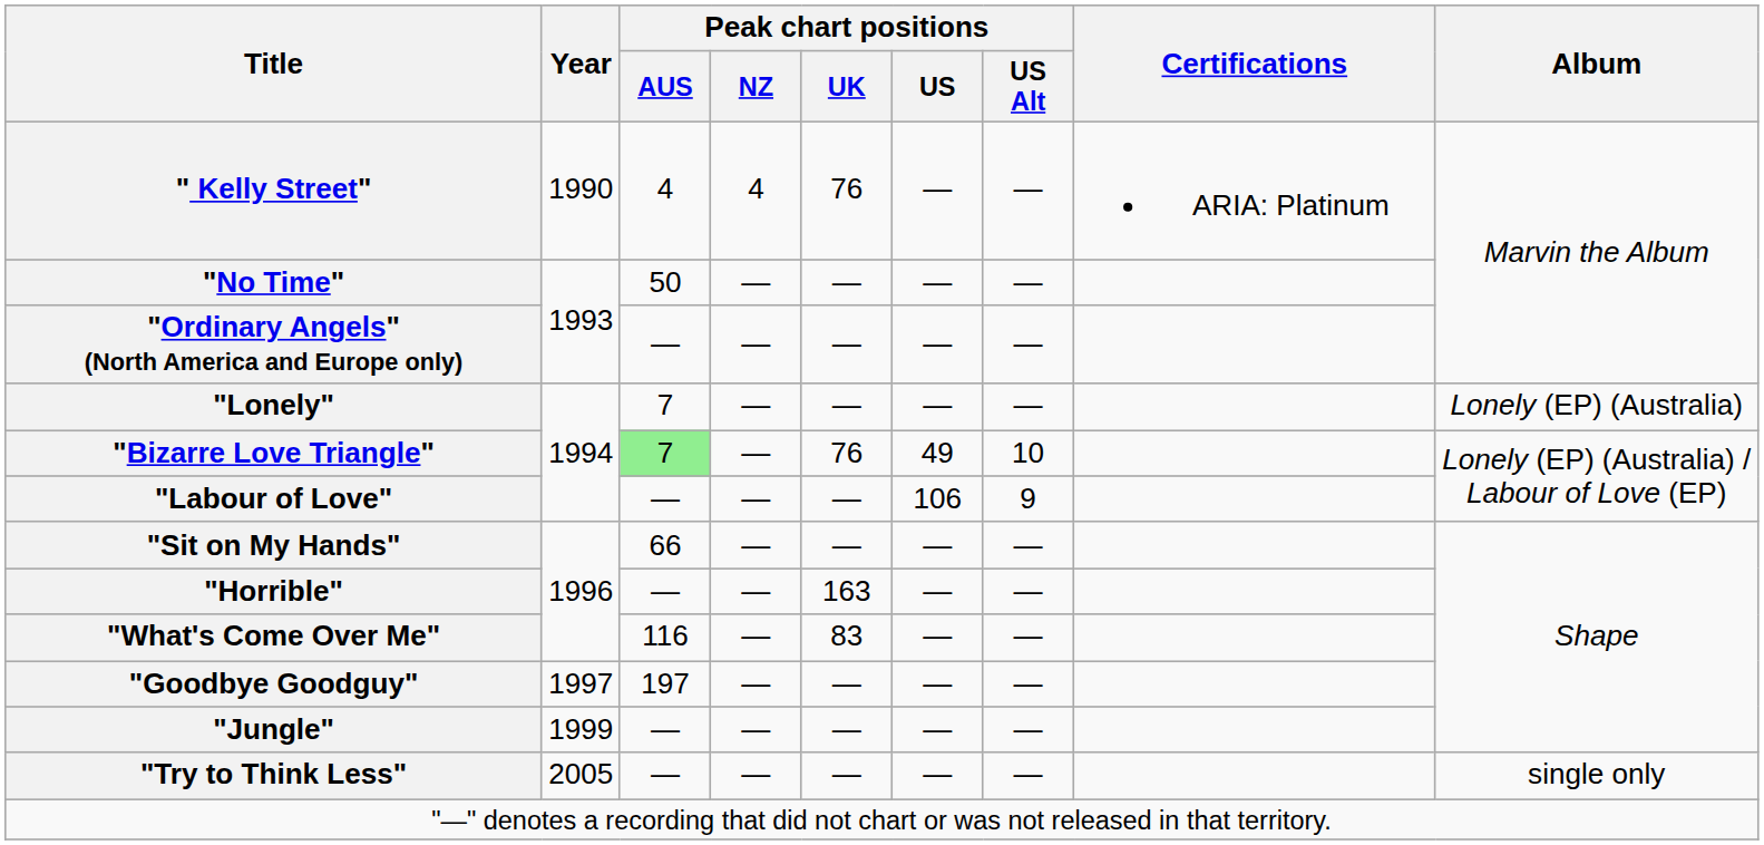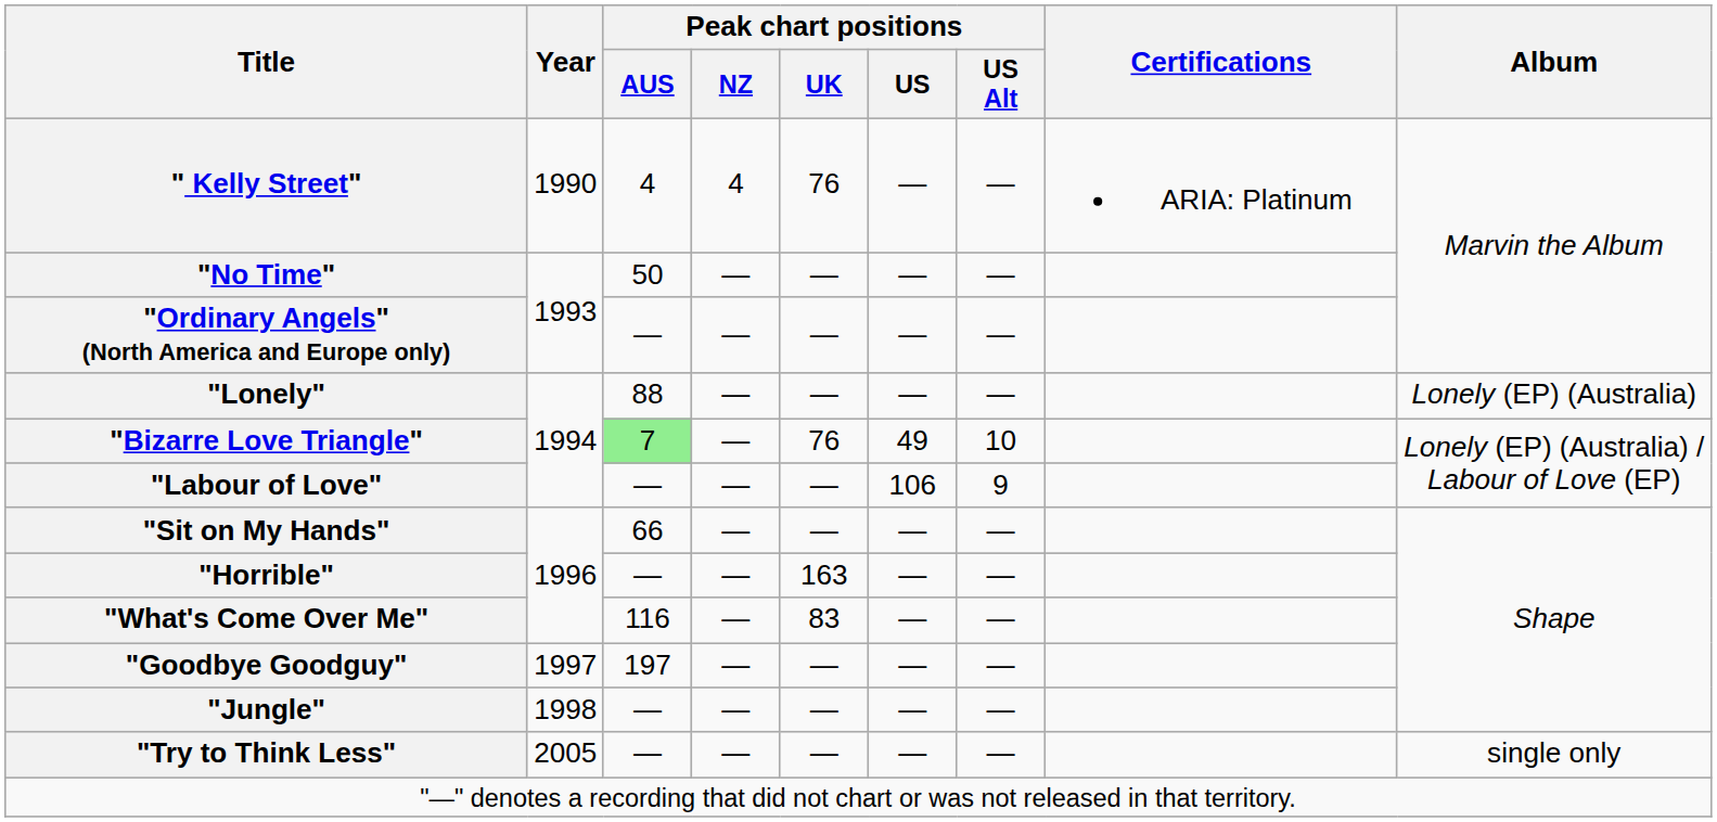"Lonely" | Peak chart positions / AUS: 7 -> 88
"Jungle" | Year: 1999 -> 1998
